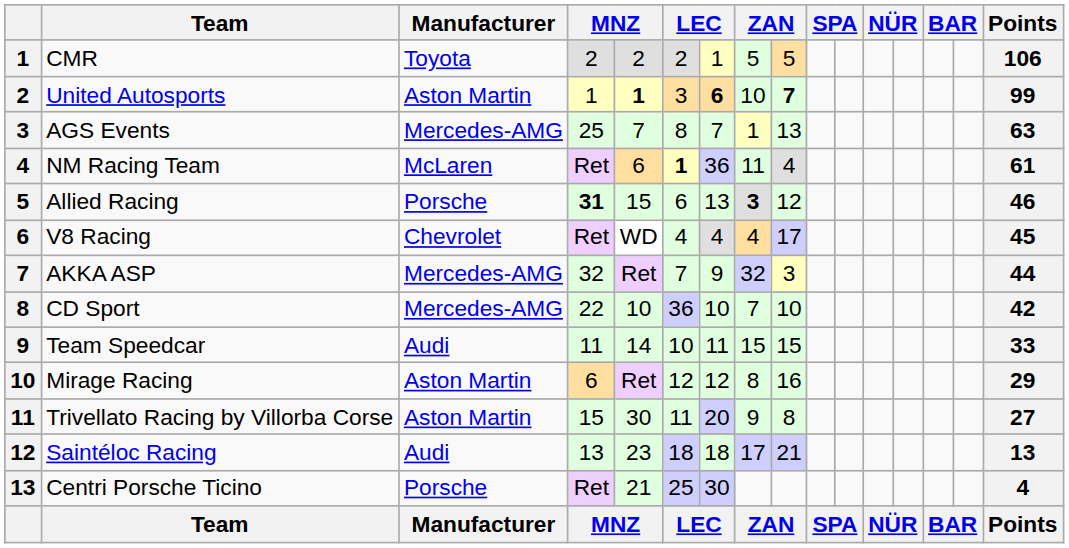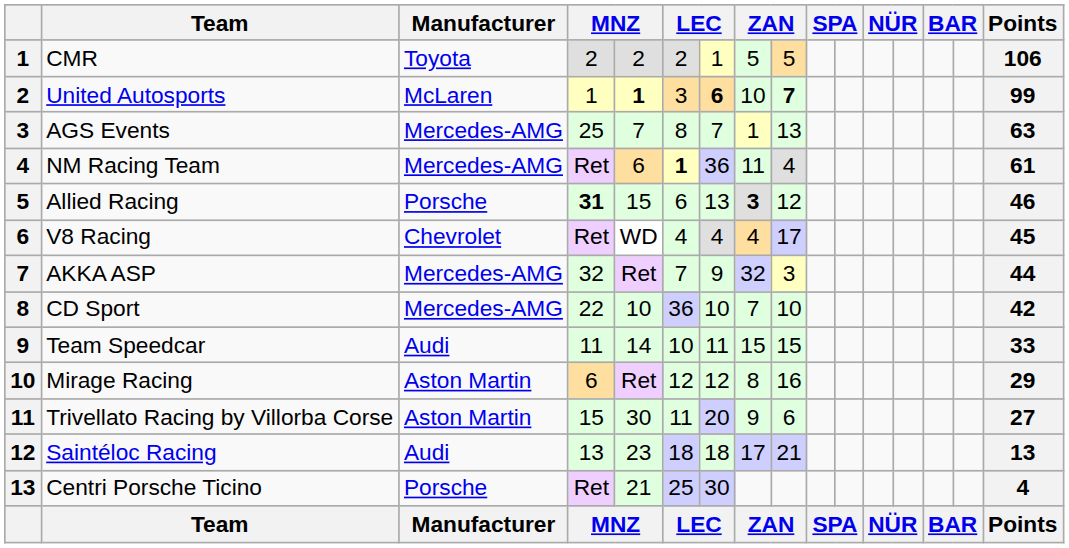United Autosports | Manufacturer: Aston Martin -> McLaren
NM Racing Team | Manufacturer: McLaren -> Mercedes-AMG
Trivellato Racing by Villorba Corse | column 9: 8 -> 6
